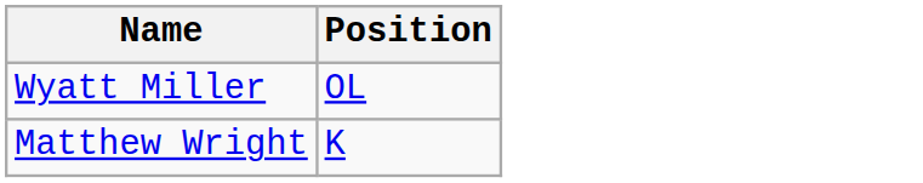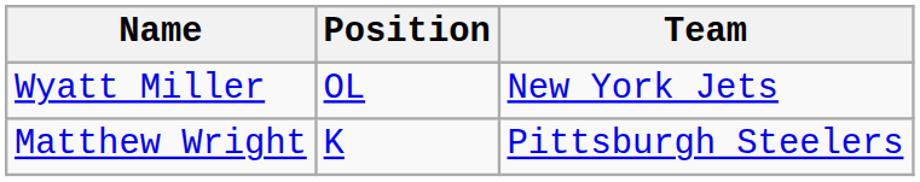+ column: Team | New York Jets | Pittsburgh Steelers
